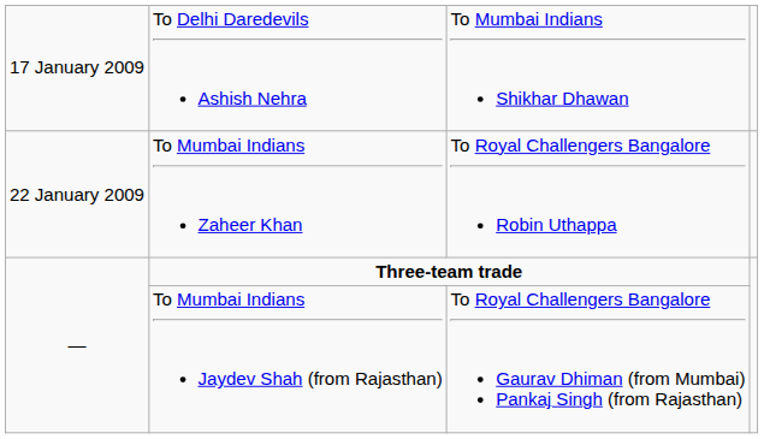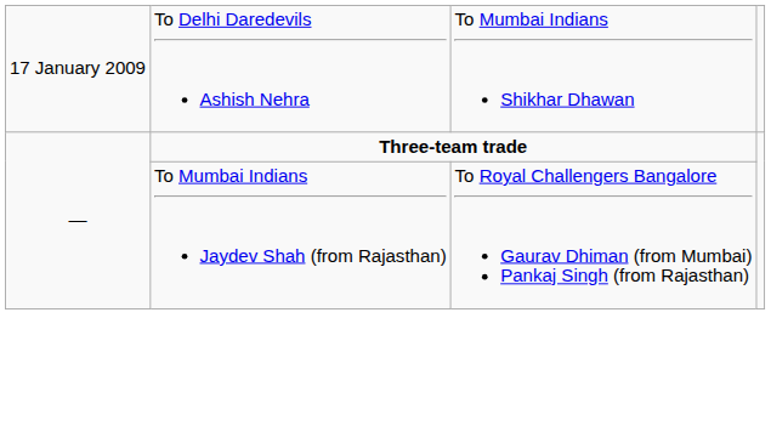- row: 22 January 2009 | To Mumbai Indians Zaheer Khan | To Royal Challengers Bangalore Robin Uthappa
